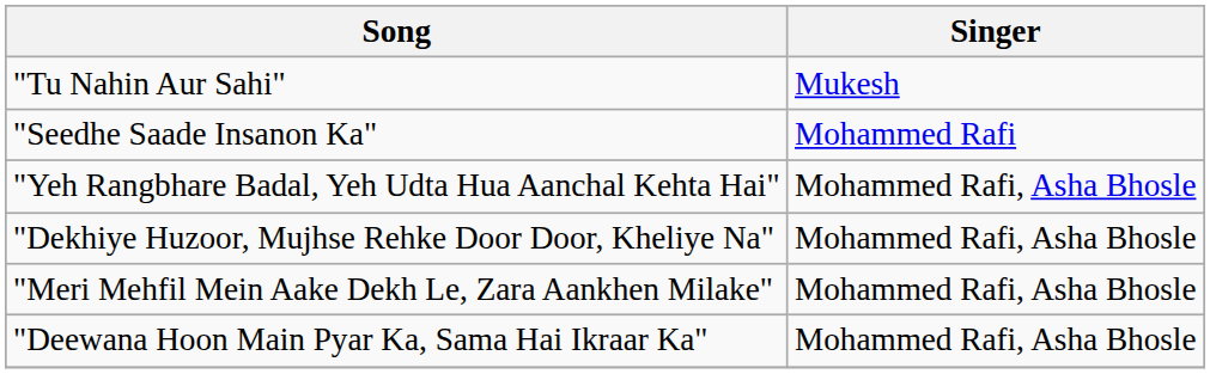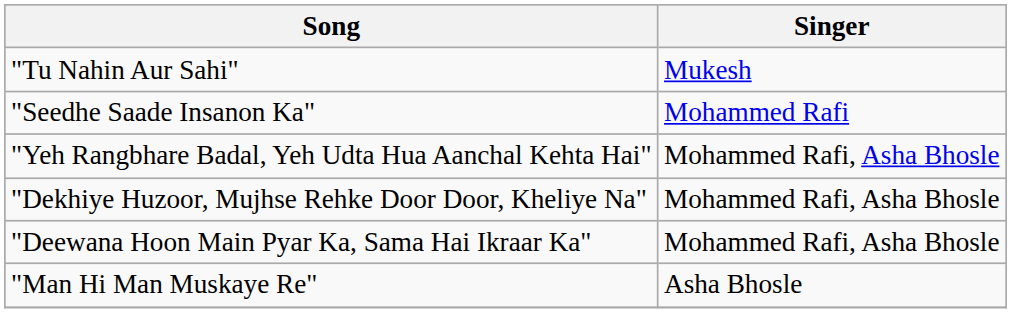- row: "Meri Mehfil Mein Aake Dekh Le, Zara Aankhen Milake" | Mohammed Rafi, Asha Bhosle
+ row: "Man Hi Man Muskaye Re" | Asha Bhosle
